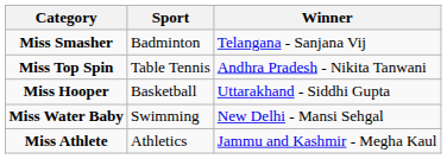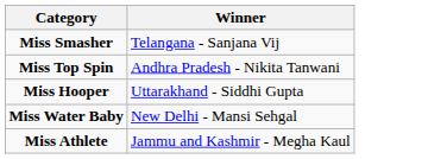- column: Sport | Badminton | Table Tennis | Basketball | Swimming | Athletics
